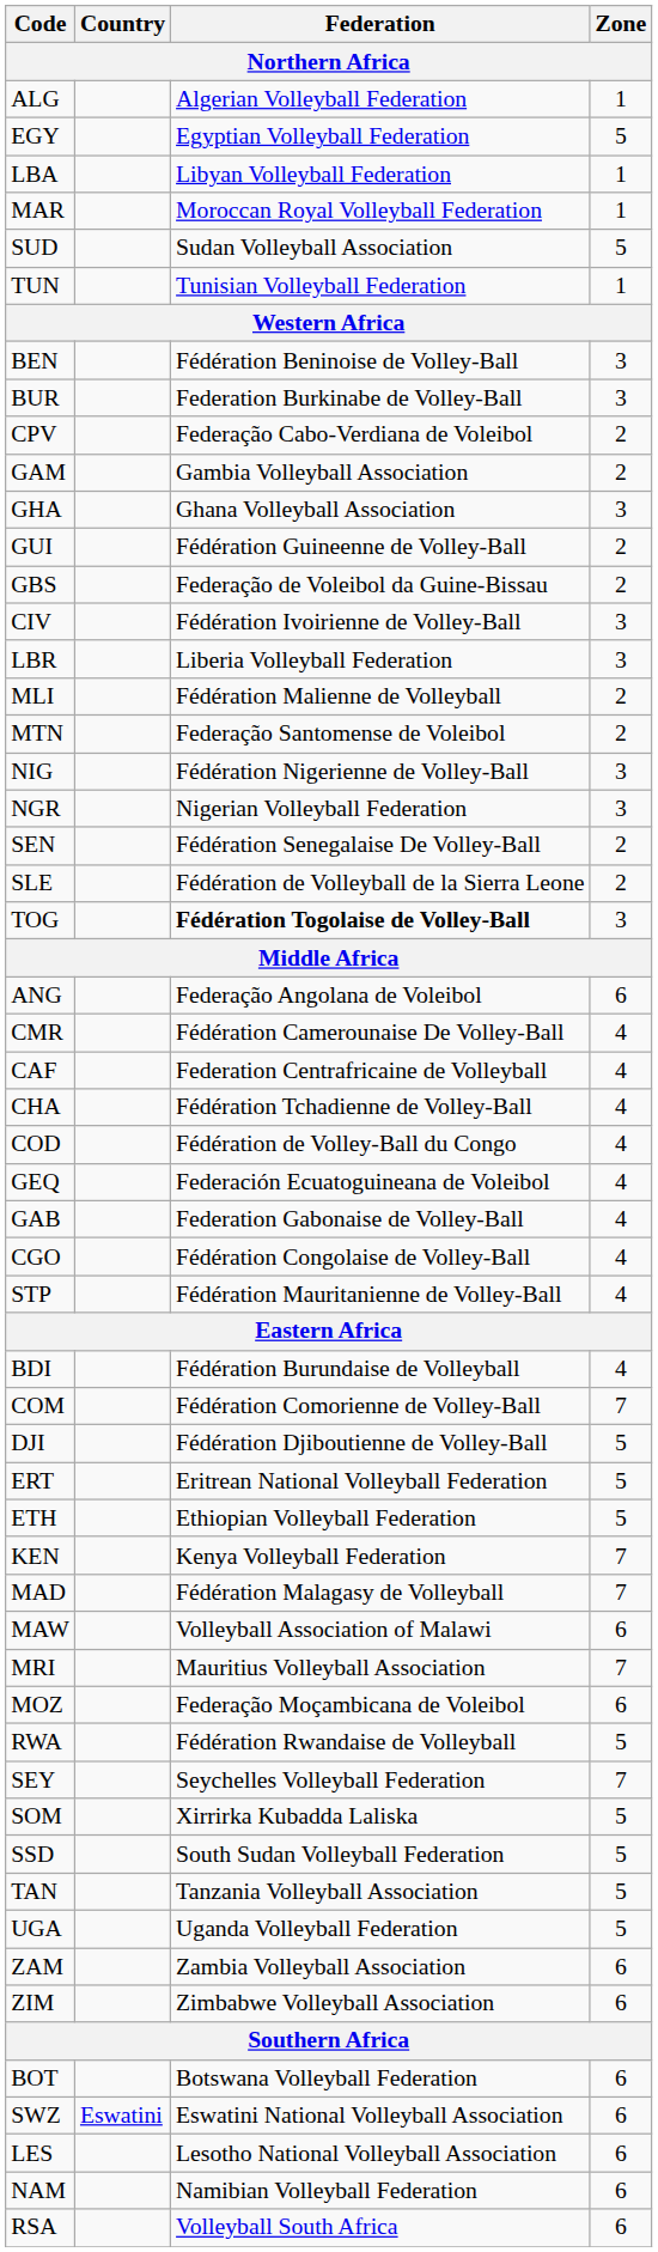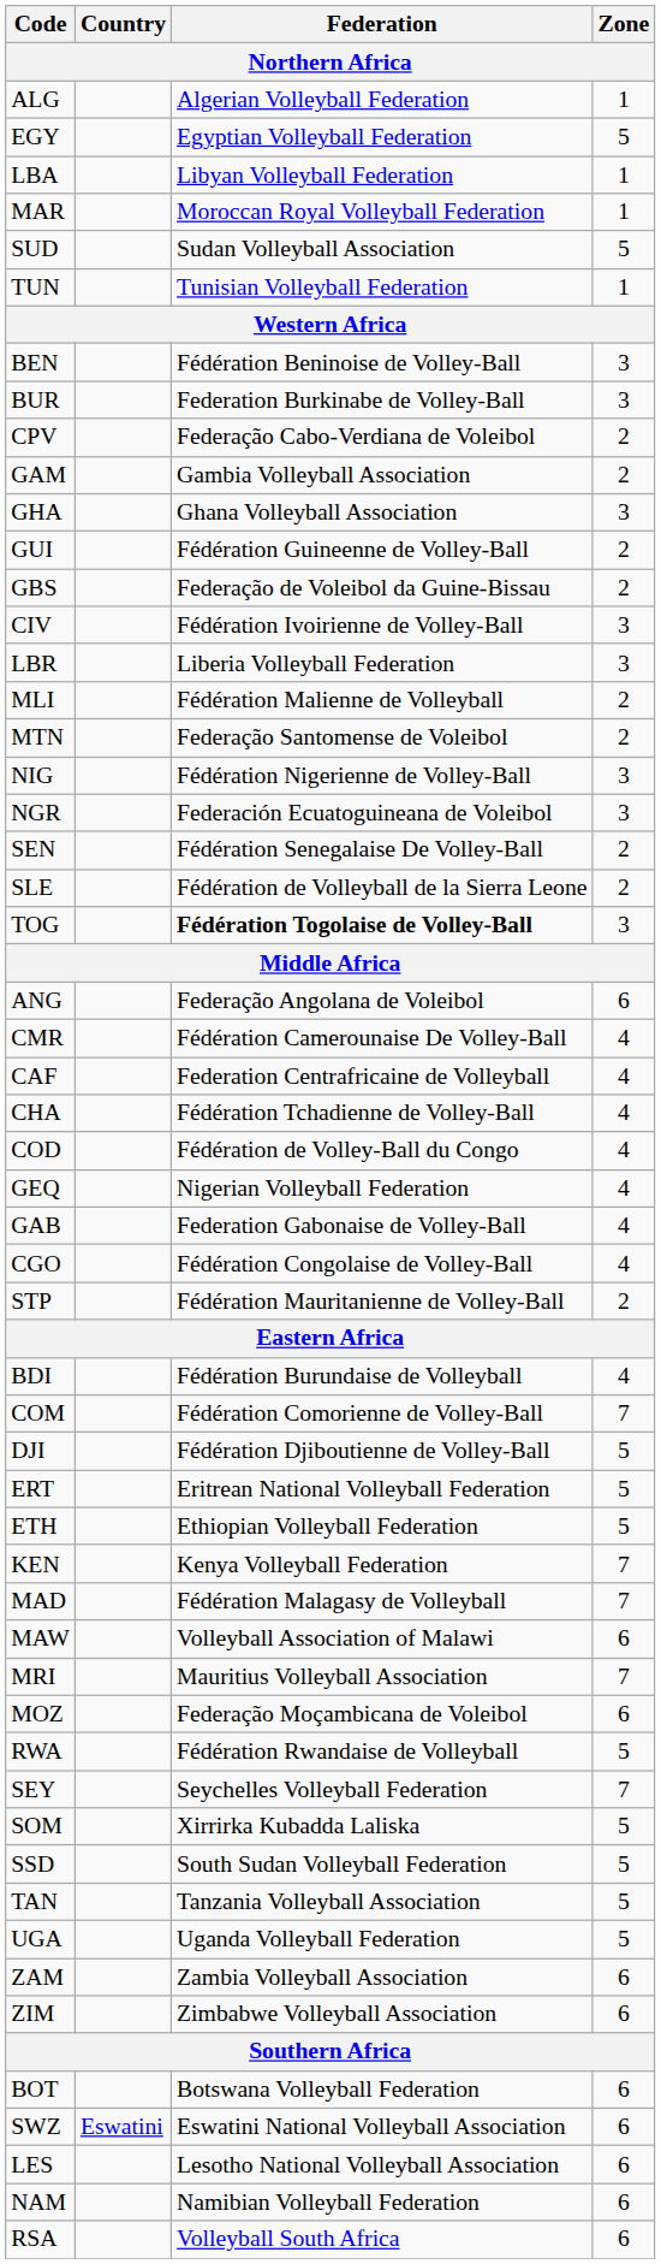NGR | Federation: Nigerian Volleyball Federation -> Federación Ecuatoguineana de Voleibol
GEQ | Federation: Federación Ecuatoguineana de Voleibol -> Nigerian Volleyball Federation
STP | Zone: 4 -> 2
